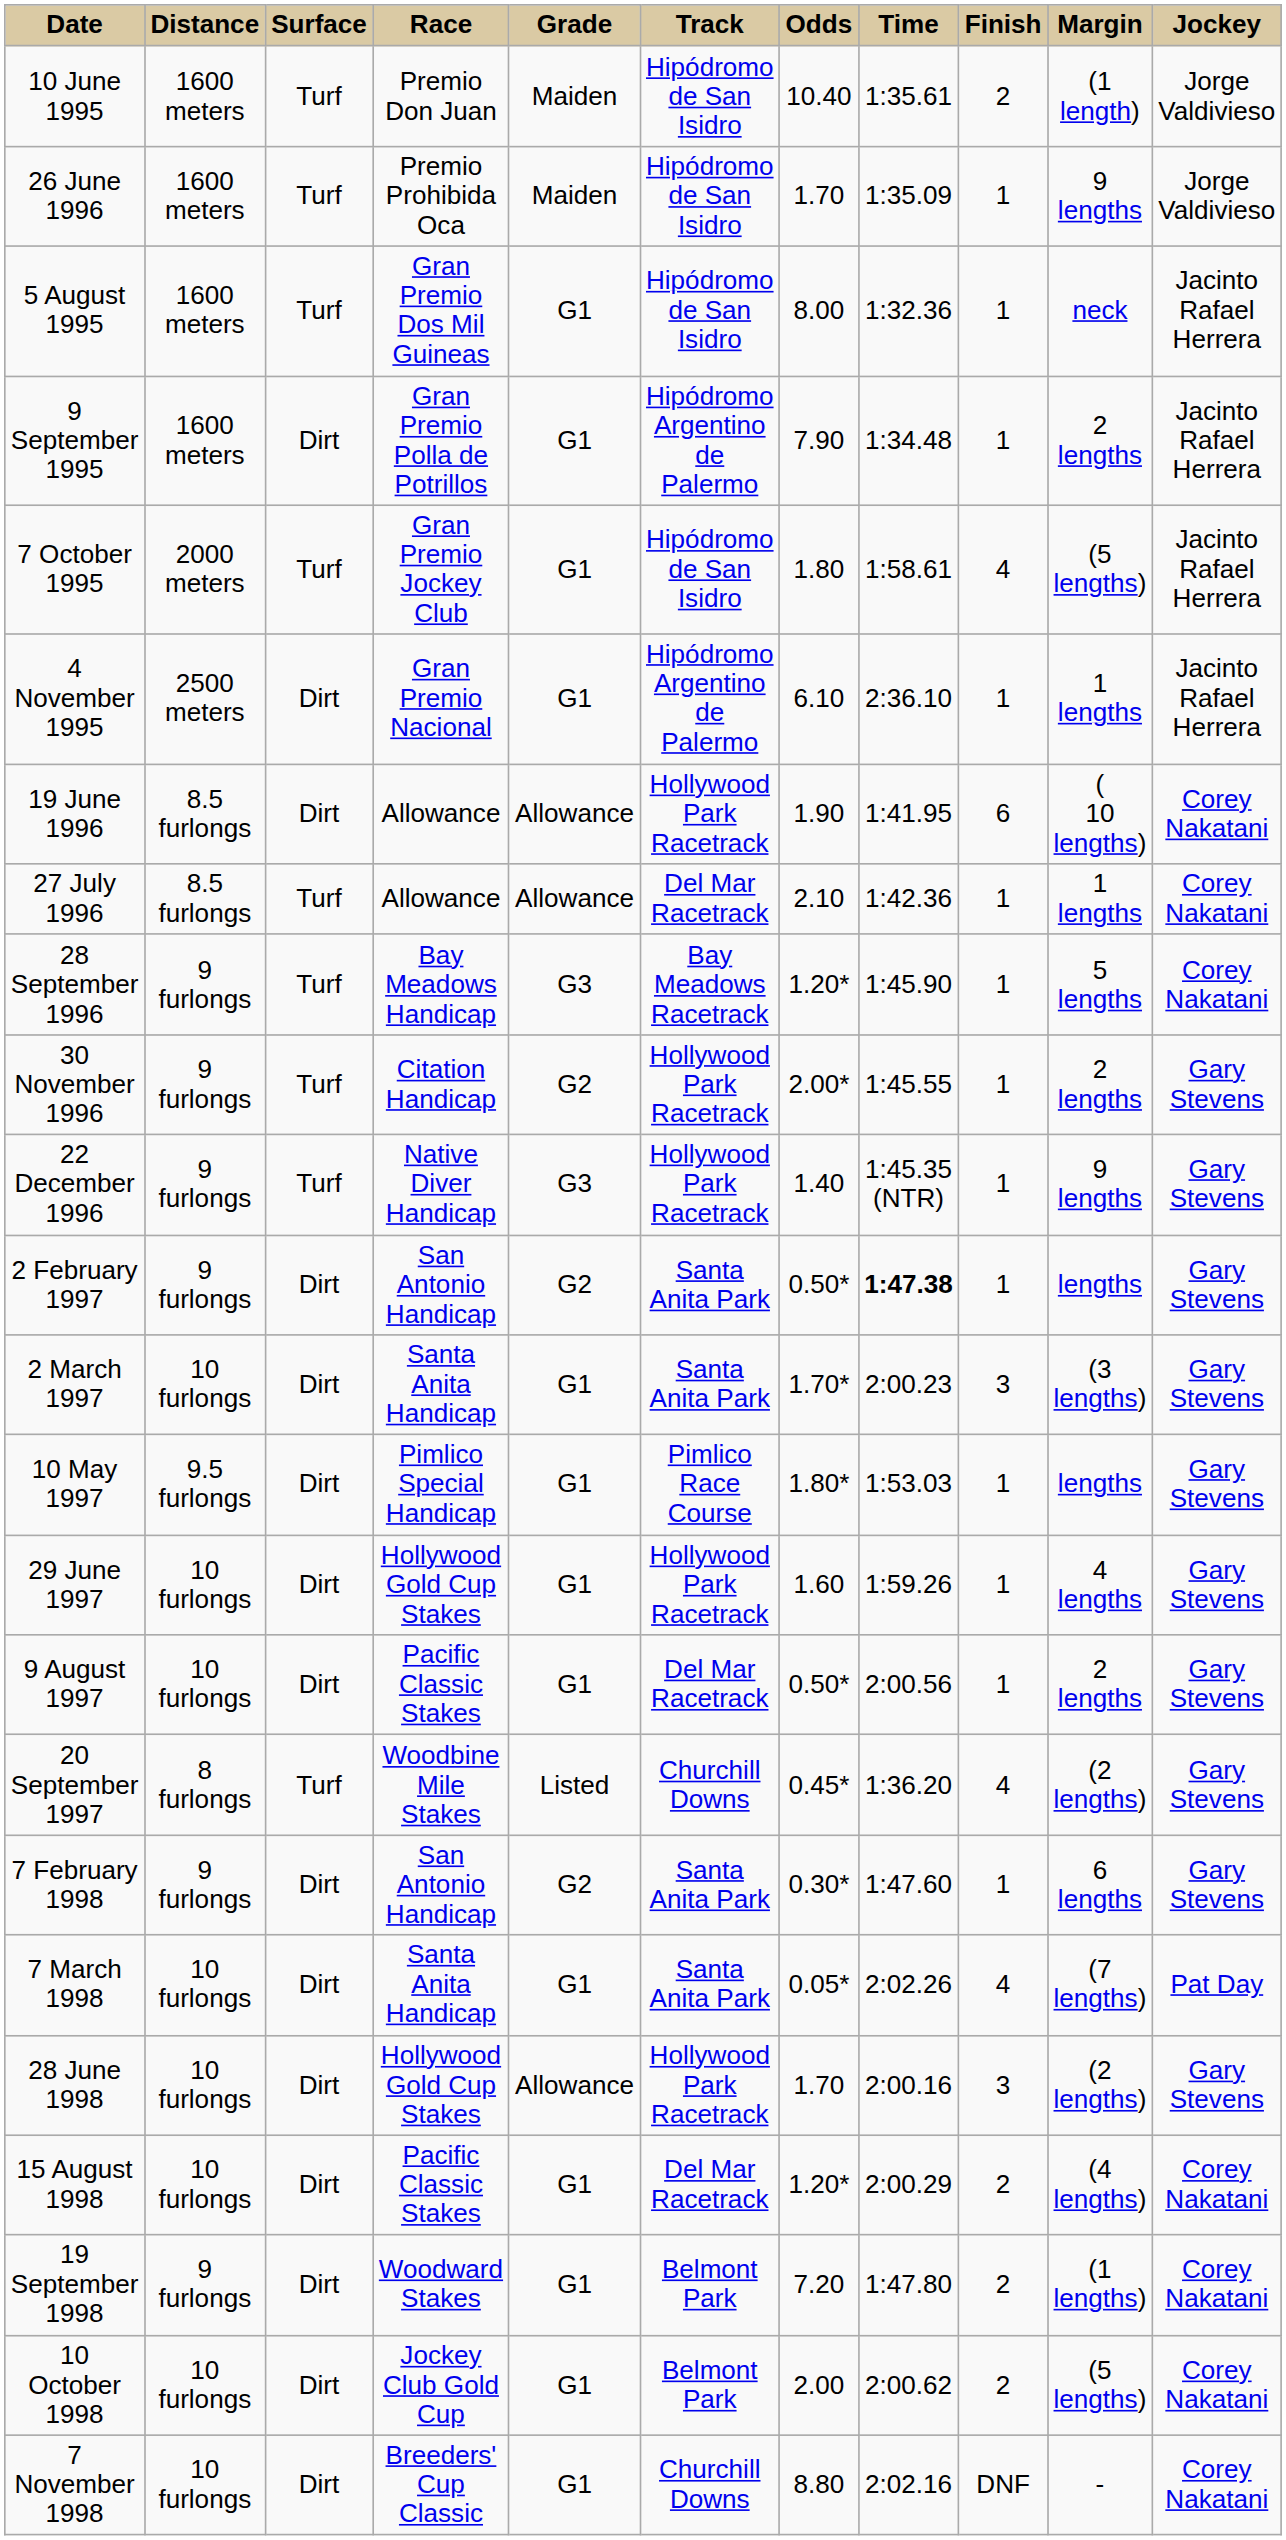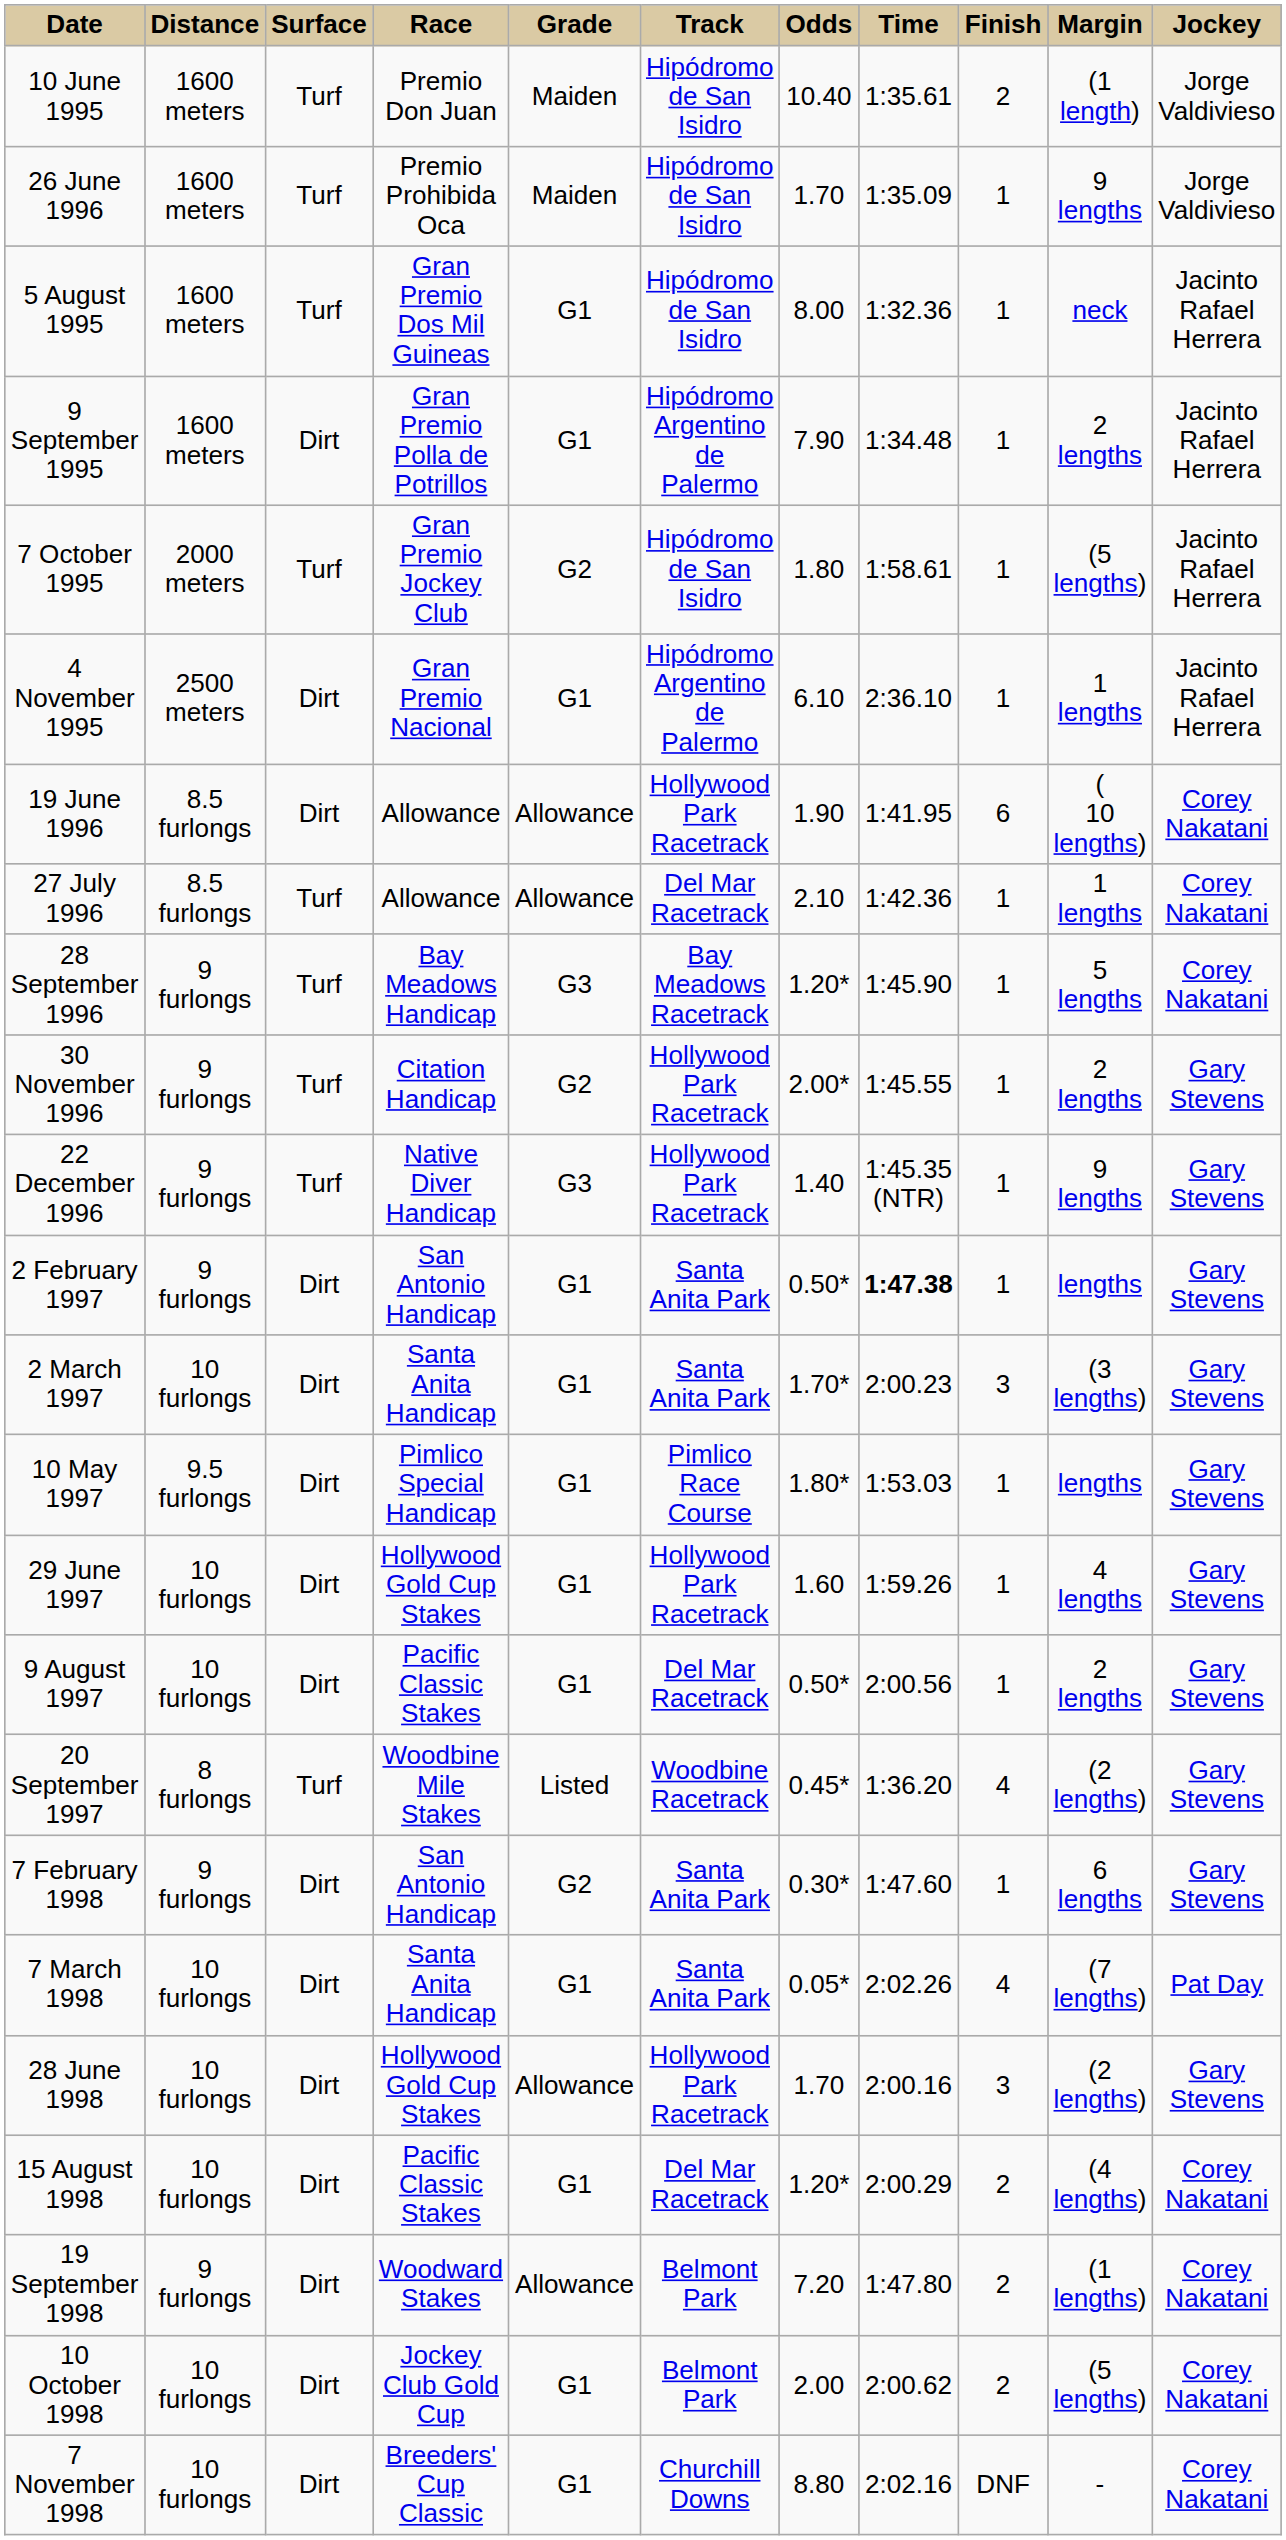7 October 1995 | Grade: G1 -> G2
7 October 1995 | Finish: 4 -> 1
2 February 1997 | Grade: G2 -> G1
20 September 1997 | Track: Churchill Downs -> Woodbine Racetrack
19 September 1998 | Grade: G1 -> Allowance
